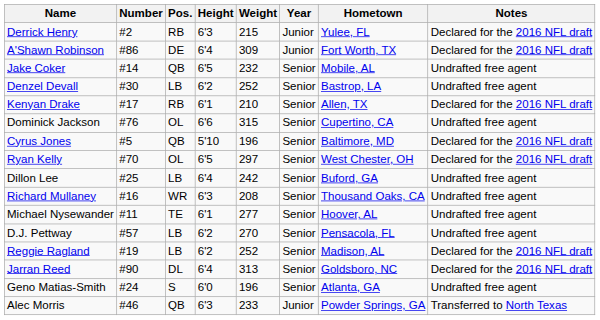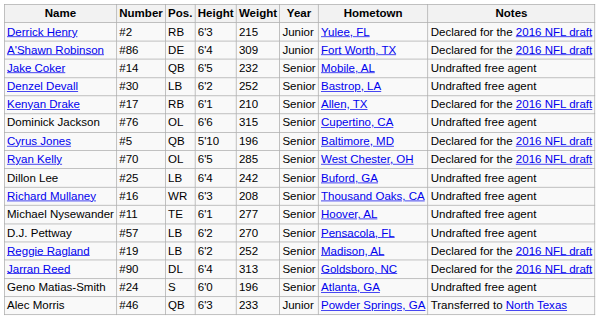Ryan Kelly | Weight: 297 -> 285
